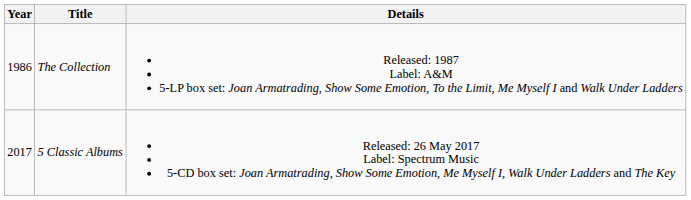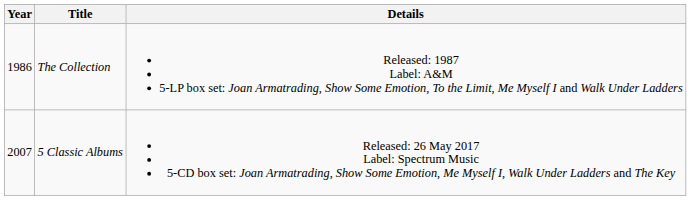5 Classic Albums | Year: 2017 -> 2007
